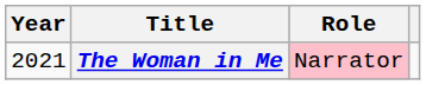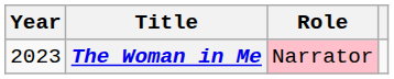The Woman in Me | Year: 2021 -> 2023
